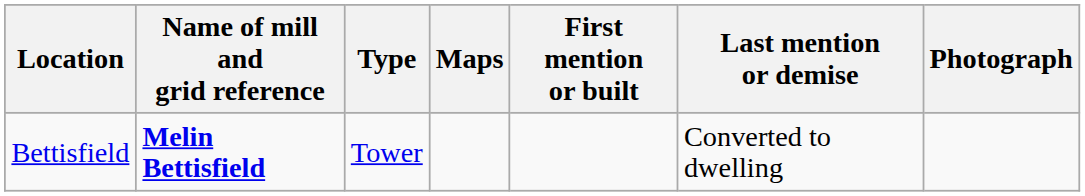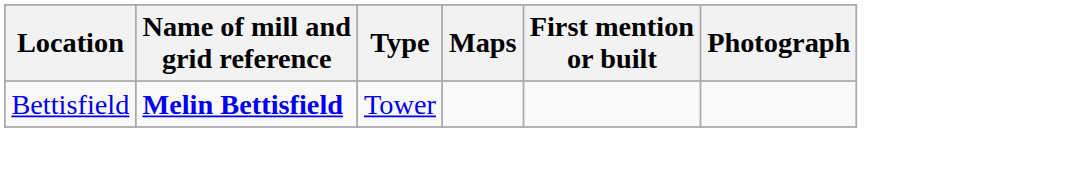- column: Last mention or demise | Converted to dwelling
